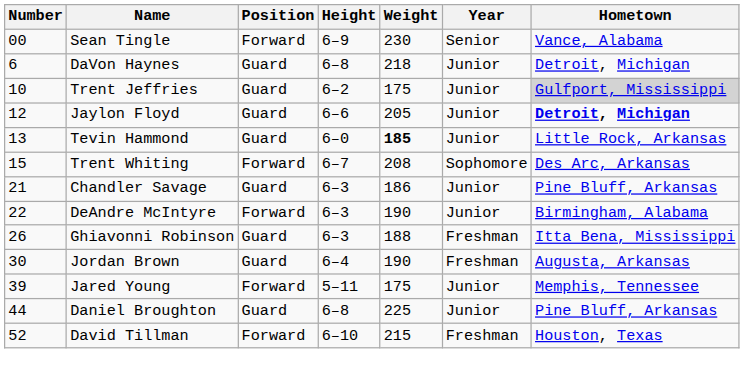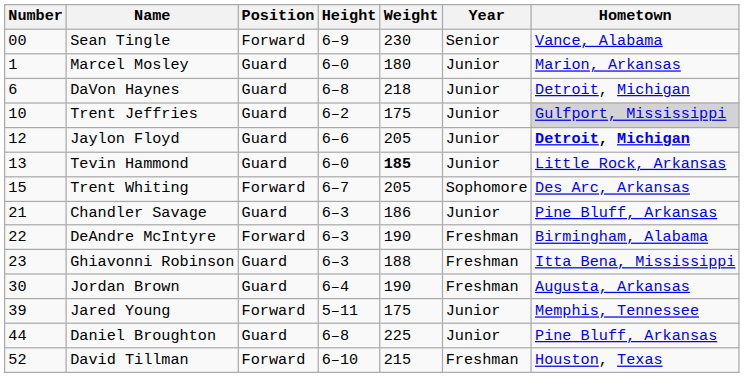+ row: 1 | Marcel Mosley | Guard | 6–0 | 180 | Junior | Marion, Arkansas
Trent Whiting | Weight: 208 -> 205
DeAndre McIntyre | Year: Junior -> Freshman
Ghiavonni Robinson | Number: 26 -> 23
